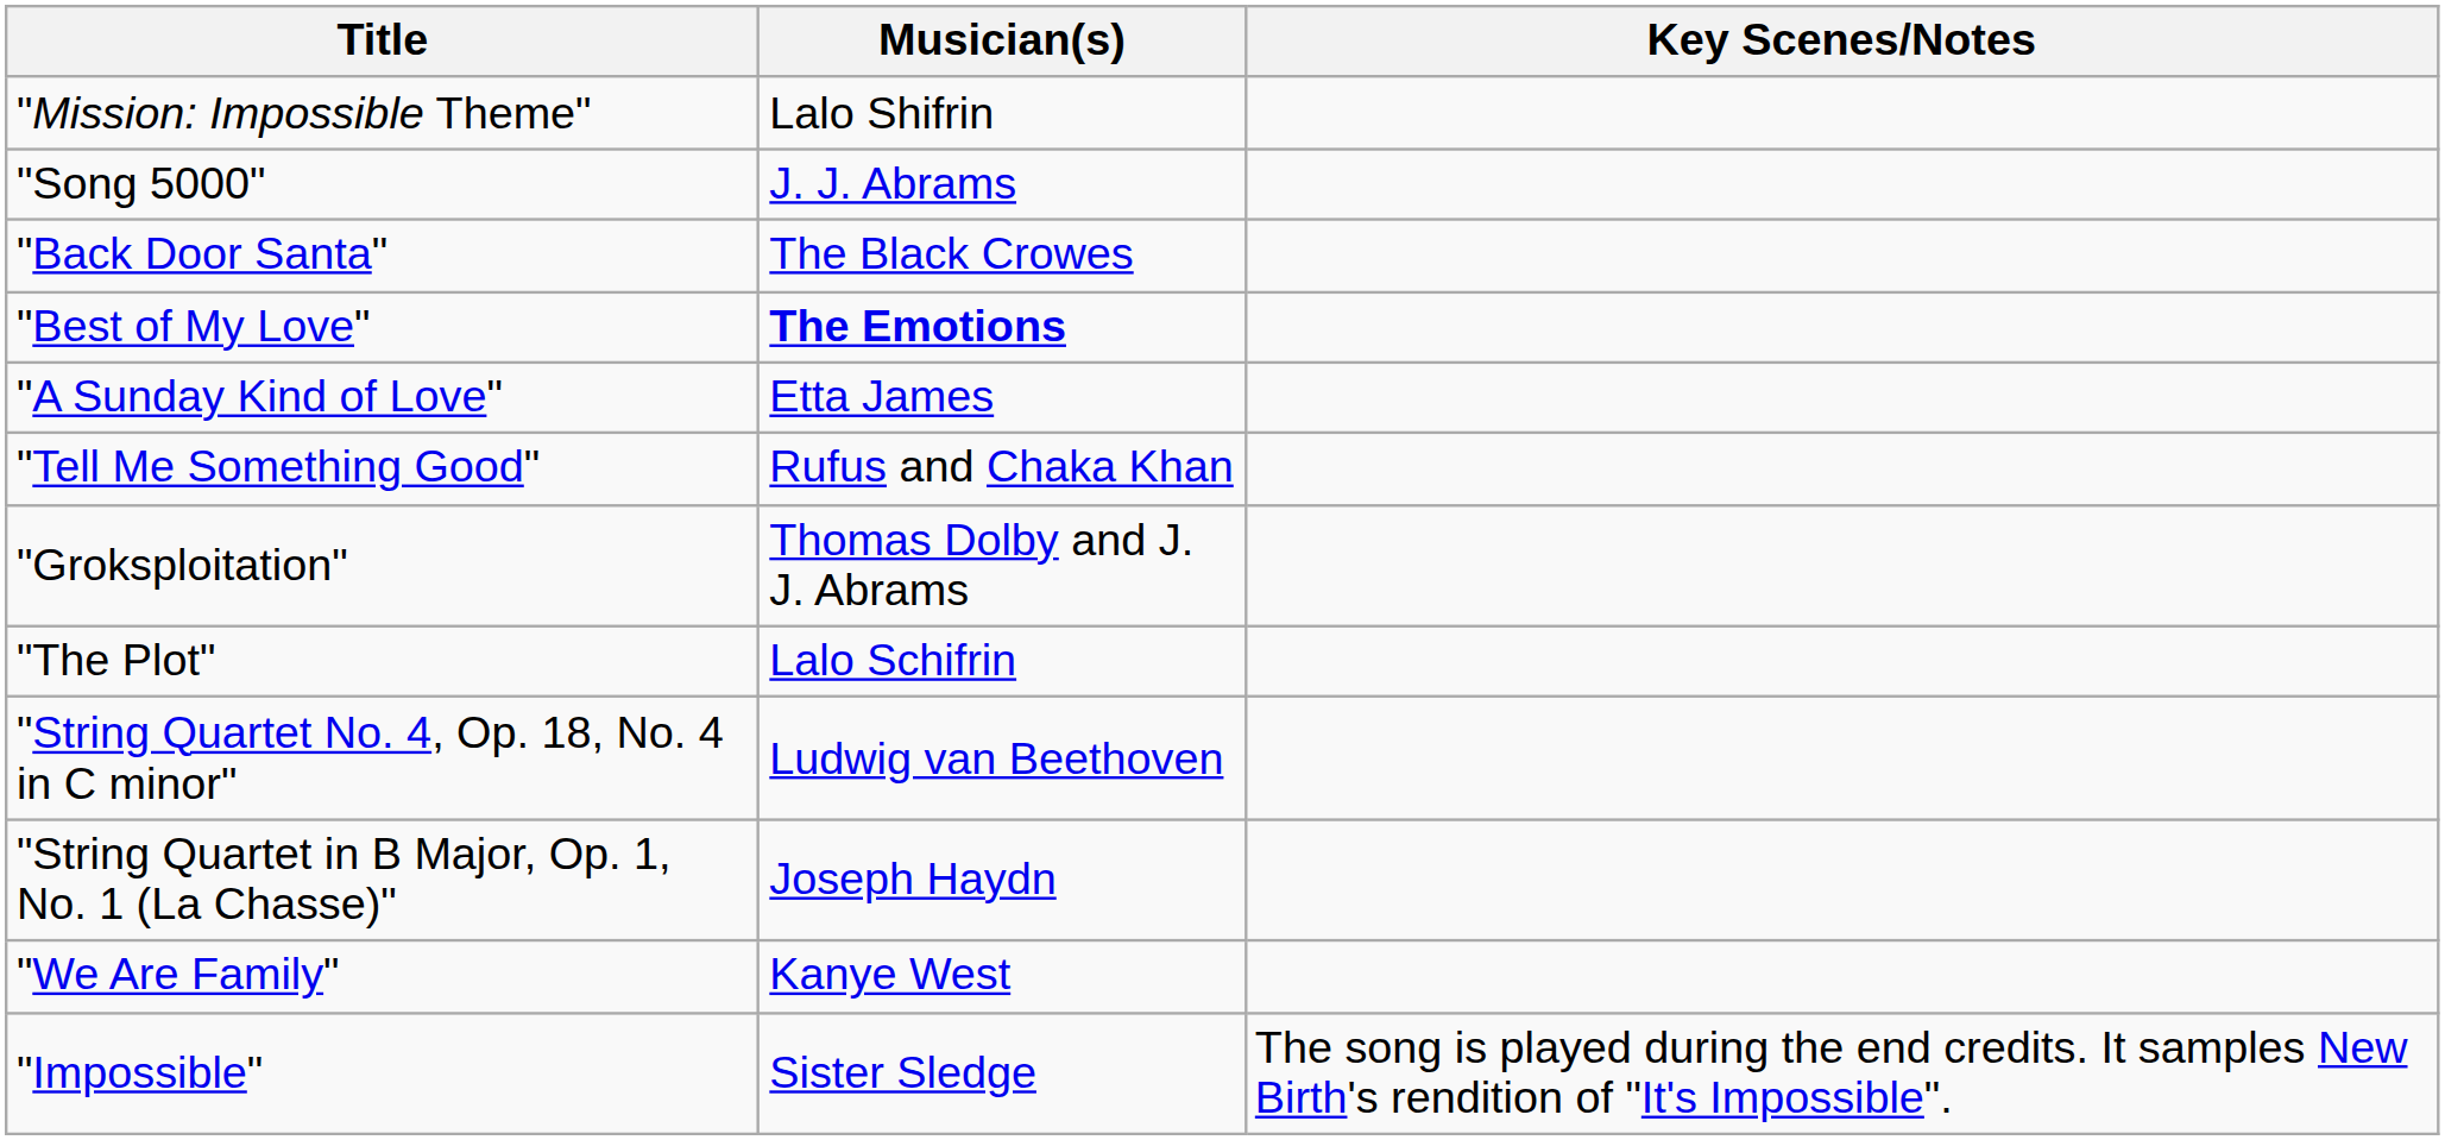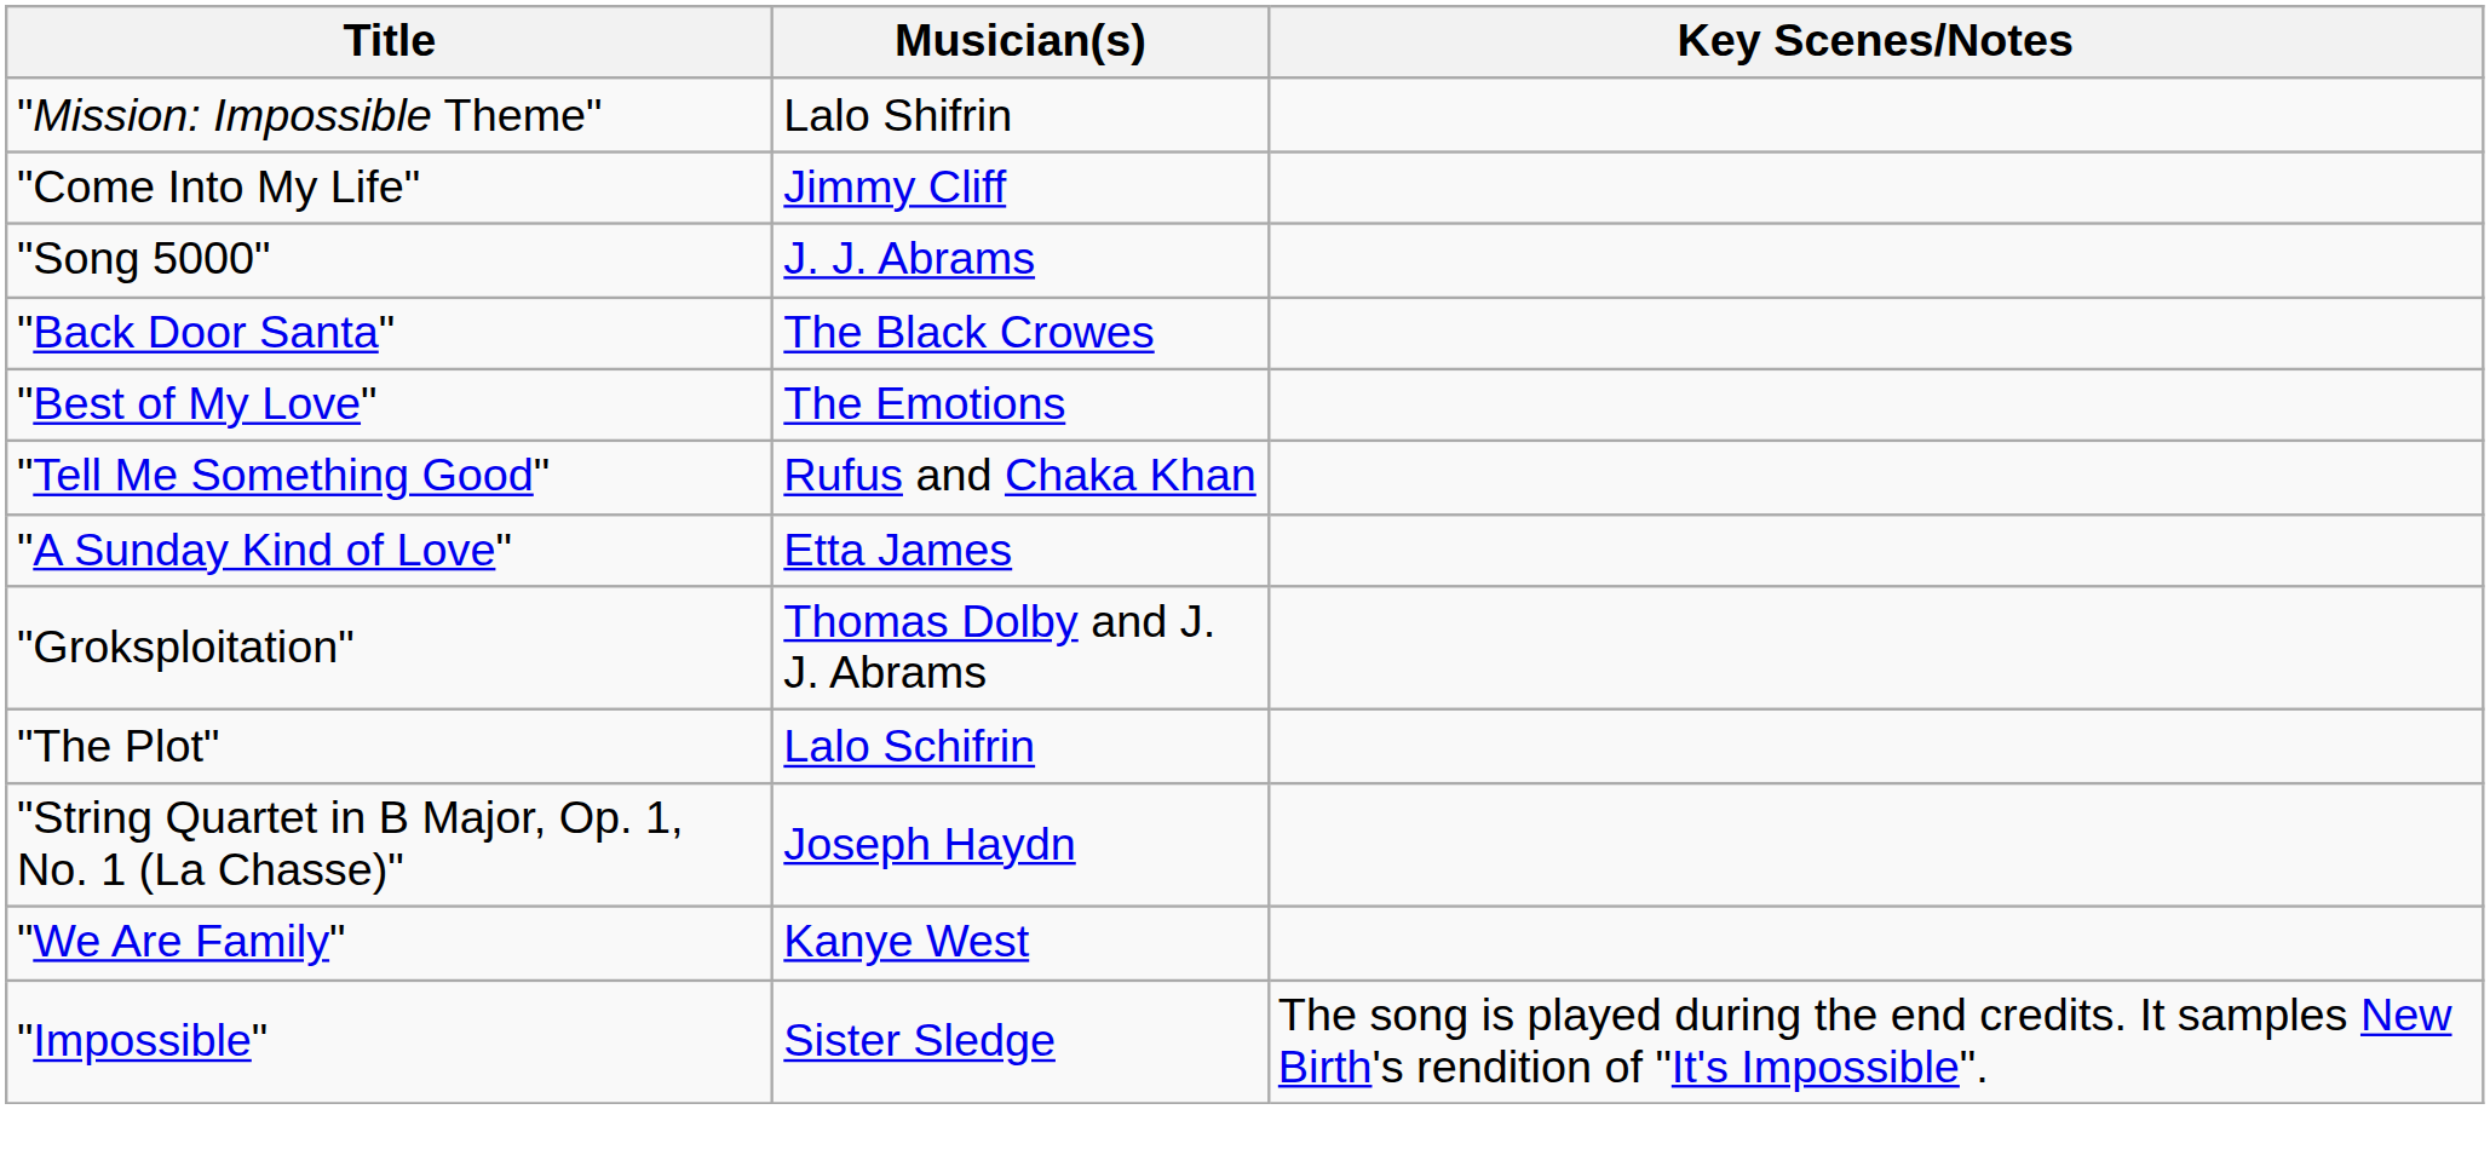+ row: "Come Into My Life" | Jimmy Cliff
"Best of My Love" | Musician(s): bold -> normal
rows swapped: "A Sunday Kind of Love" <-> "Tell Me Something Good"
- row: "String Quartet No. 4, Op. 18, No. 4 in C minor" | Ludwig van Beethoven
